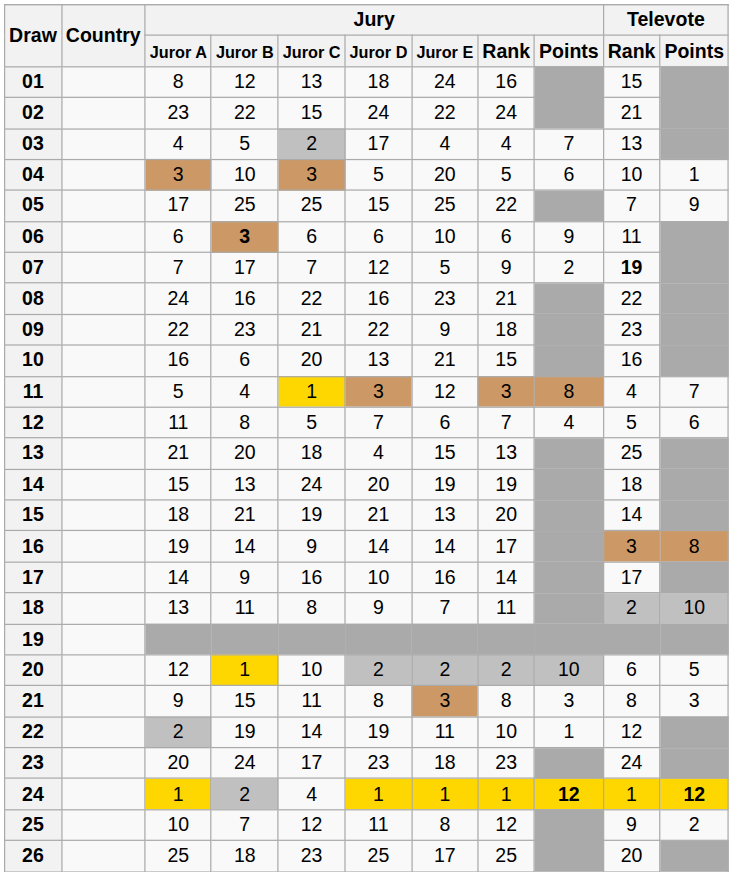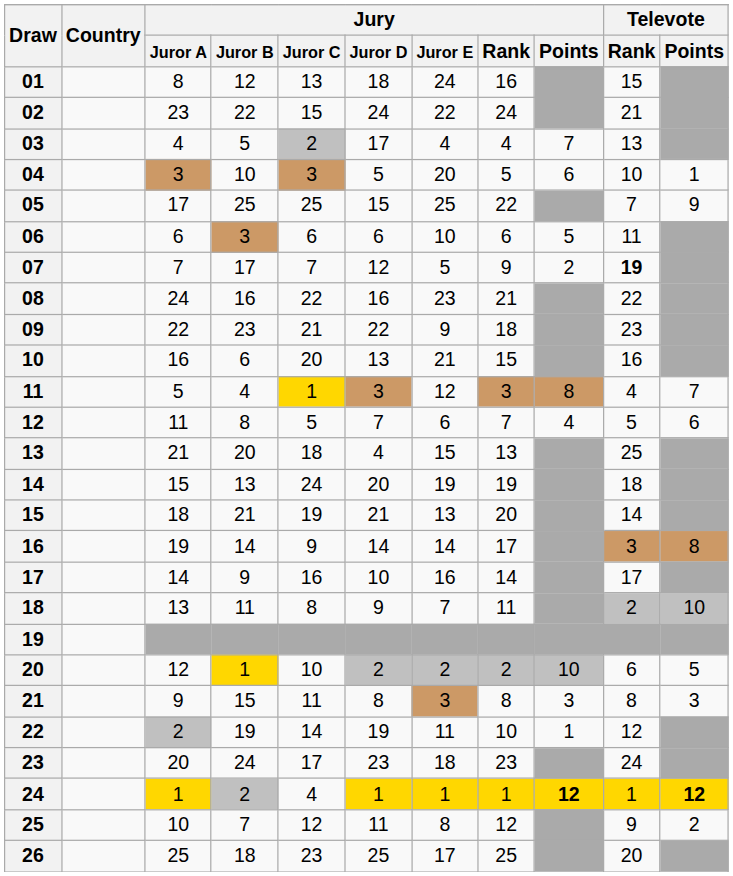06 | Jury / Juror B: bold -> normal
06 | Jury / Points: 9 -> 5
